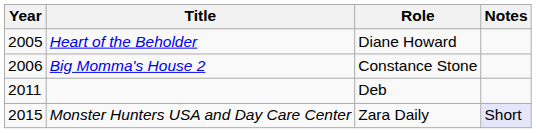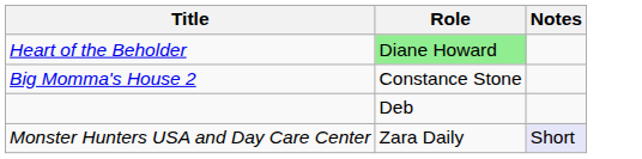- column: Year | 2005 | 2006 | 2011 | 2015
Heart of the Beholder | Role: no background -> lightgreen background
